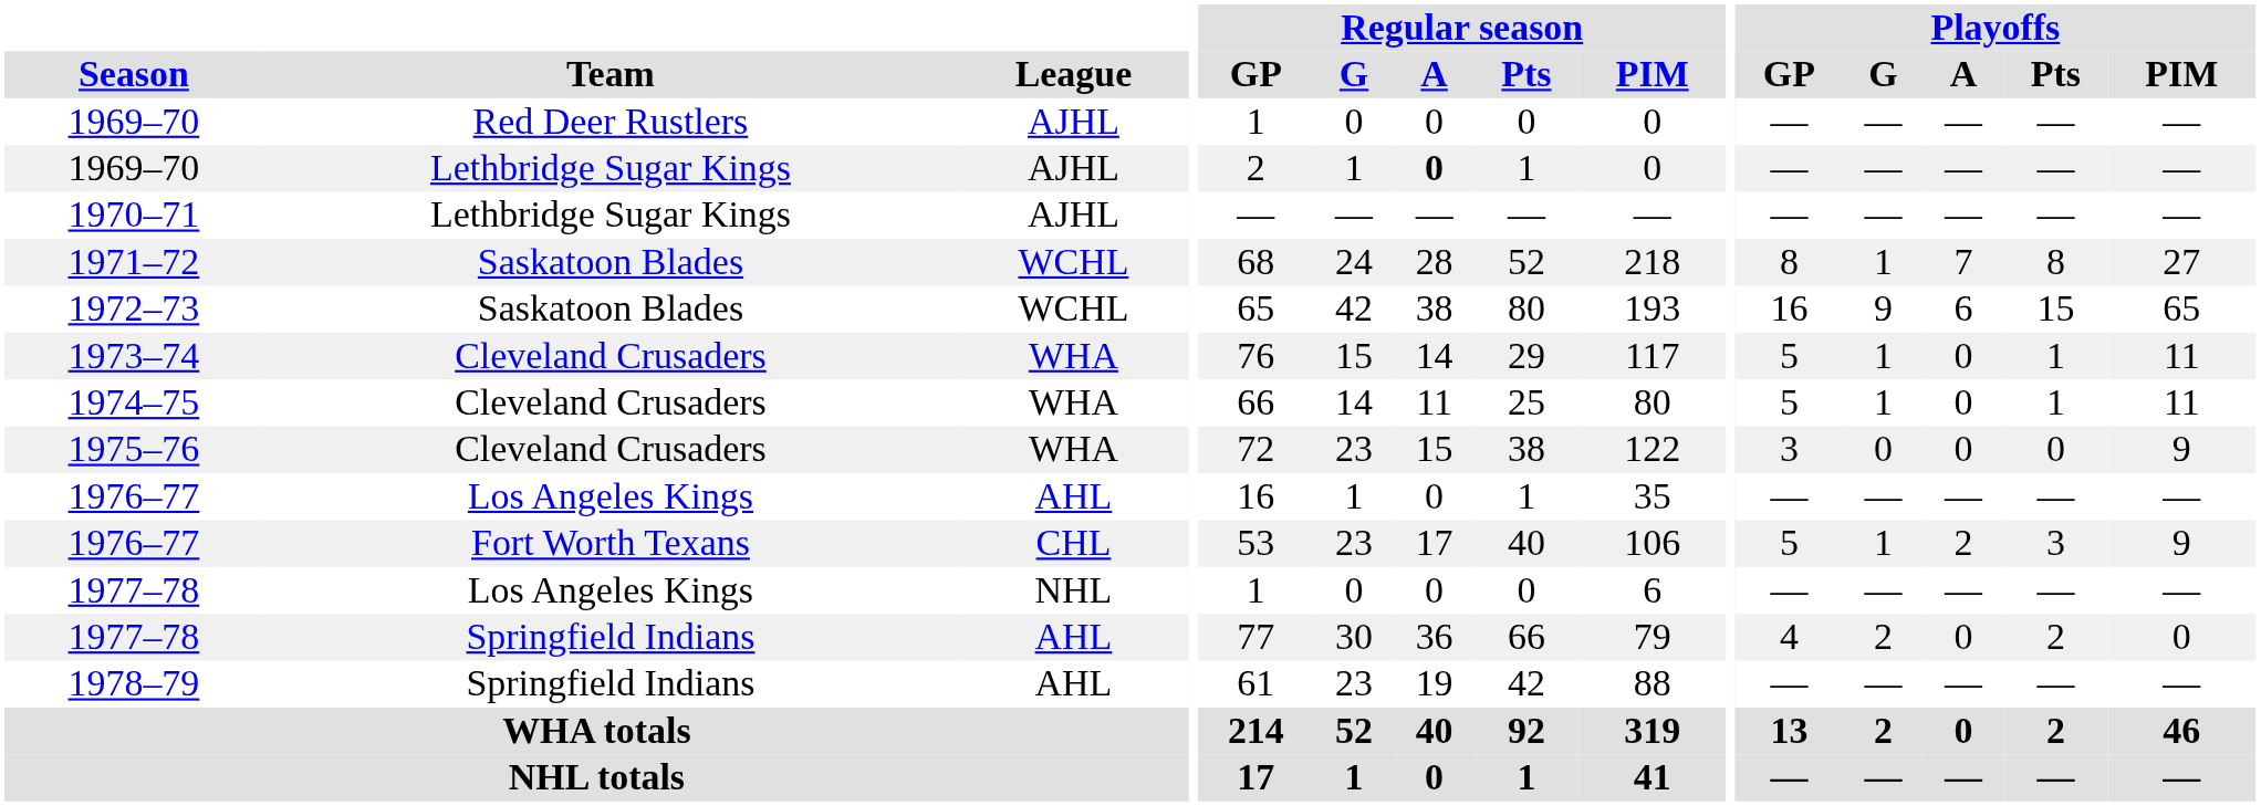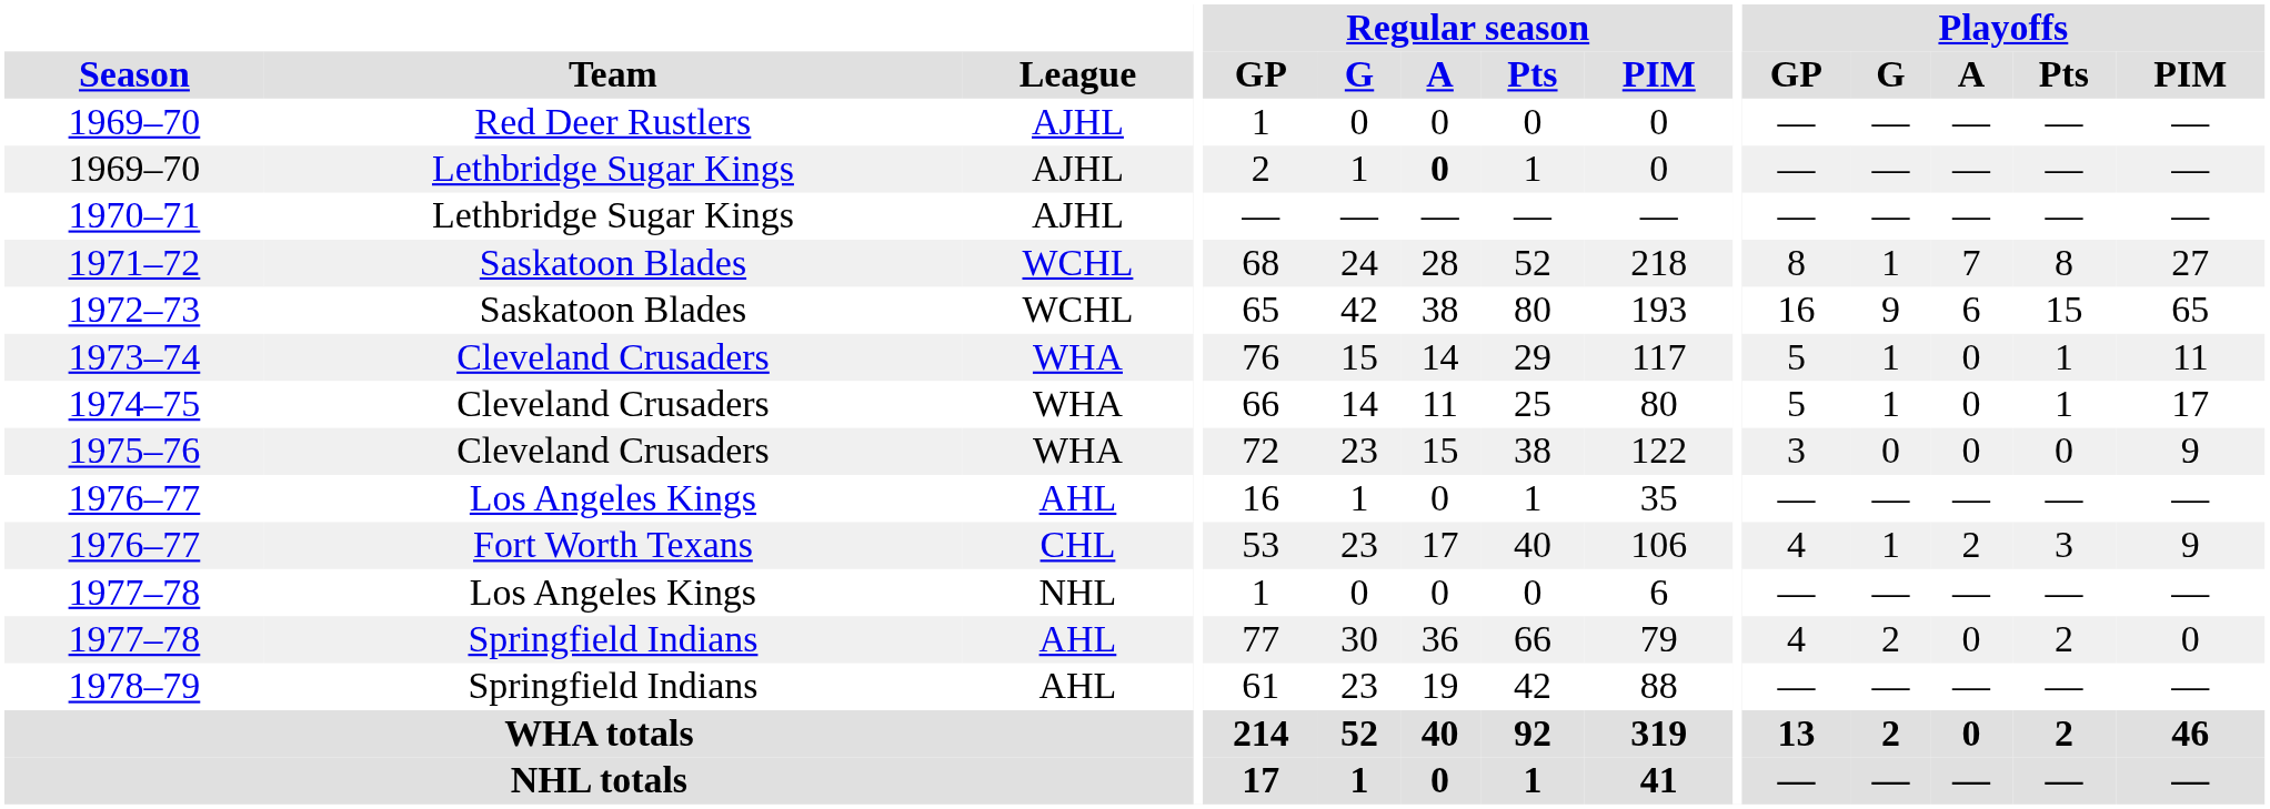1974–75 | Playoffs / PIM: 11 -> 17
1976–77 / Fort Worth Texans | Playoffs / GP: 5 -> 4
